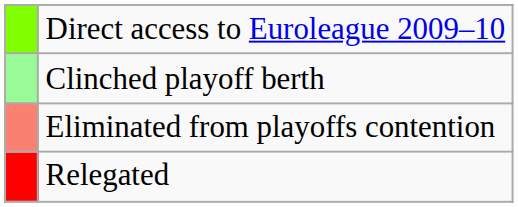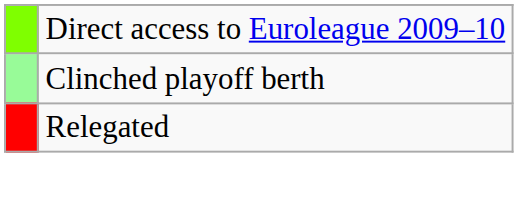- row: Eliminated from playoffs contention
